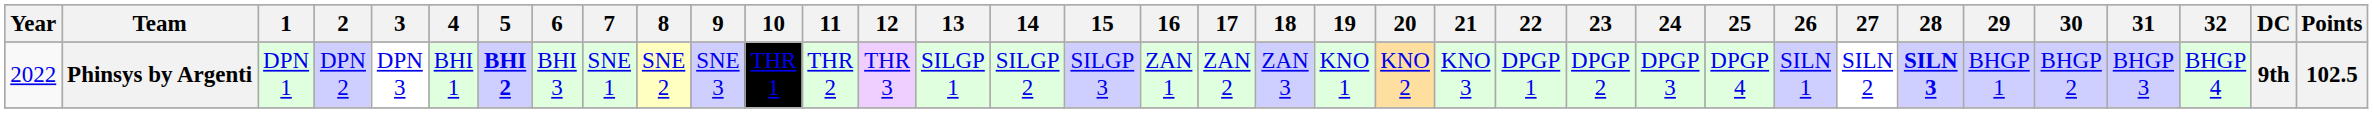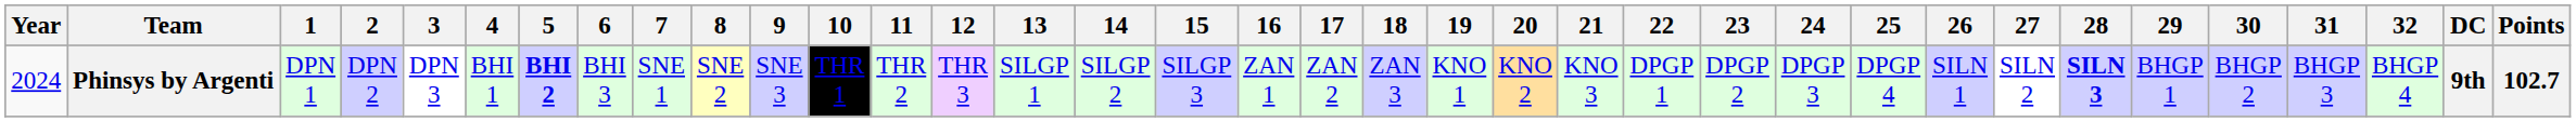Phinsys by Argenti | Year: 2022 -> 2024
Phinsys by Argenti | Points: 102.5 -> 102.7
